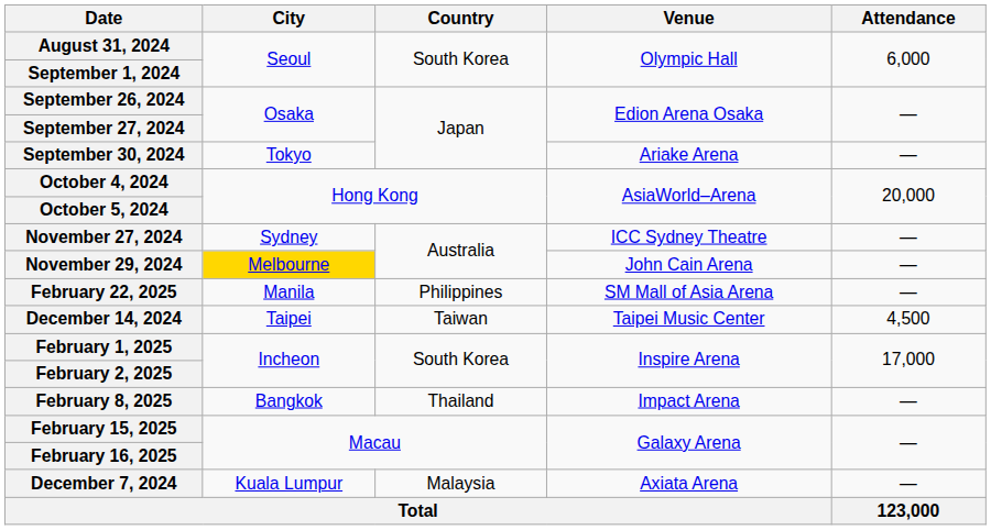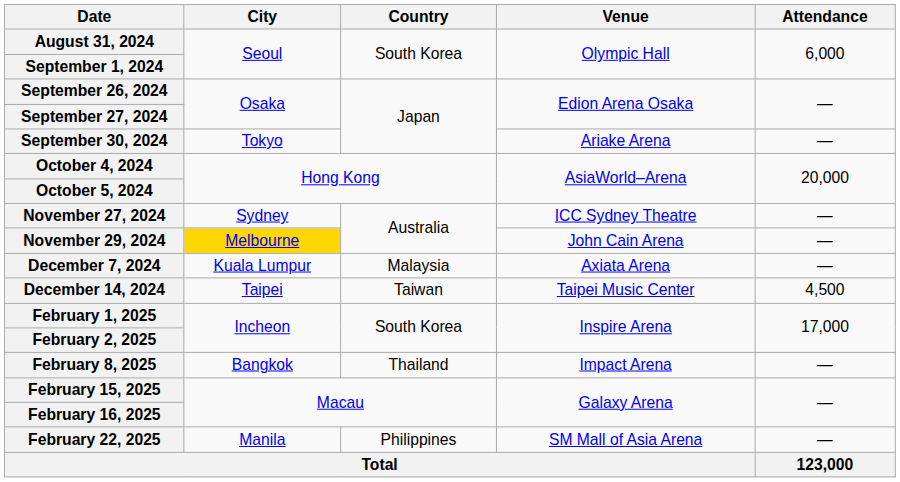rows swapped: December 7, 2024 <-> February 22, 2025
